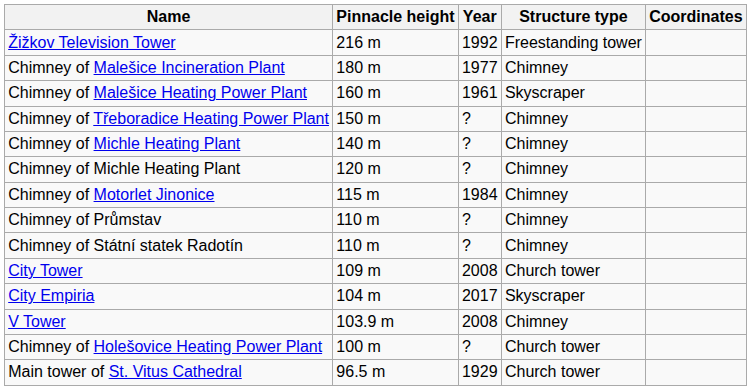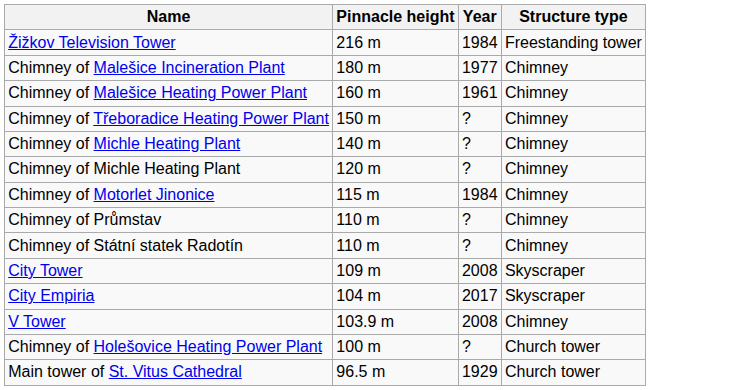- column: Coordinates
Žižkov Television Tower | Year: 1992 -> 1984
Chimney of Malešice Heating Power Plant | Structure type: Skyscraper -> Chimney
City Tower | Structure type: Church tower -> Skyscraper
